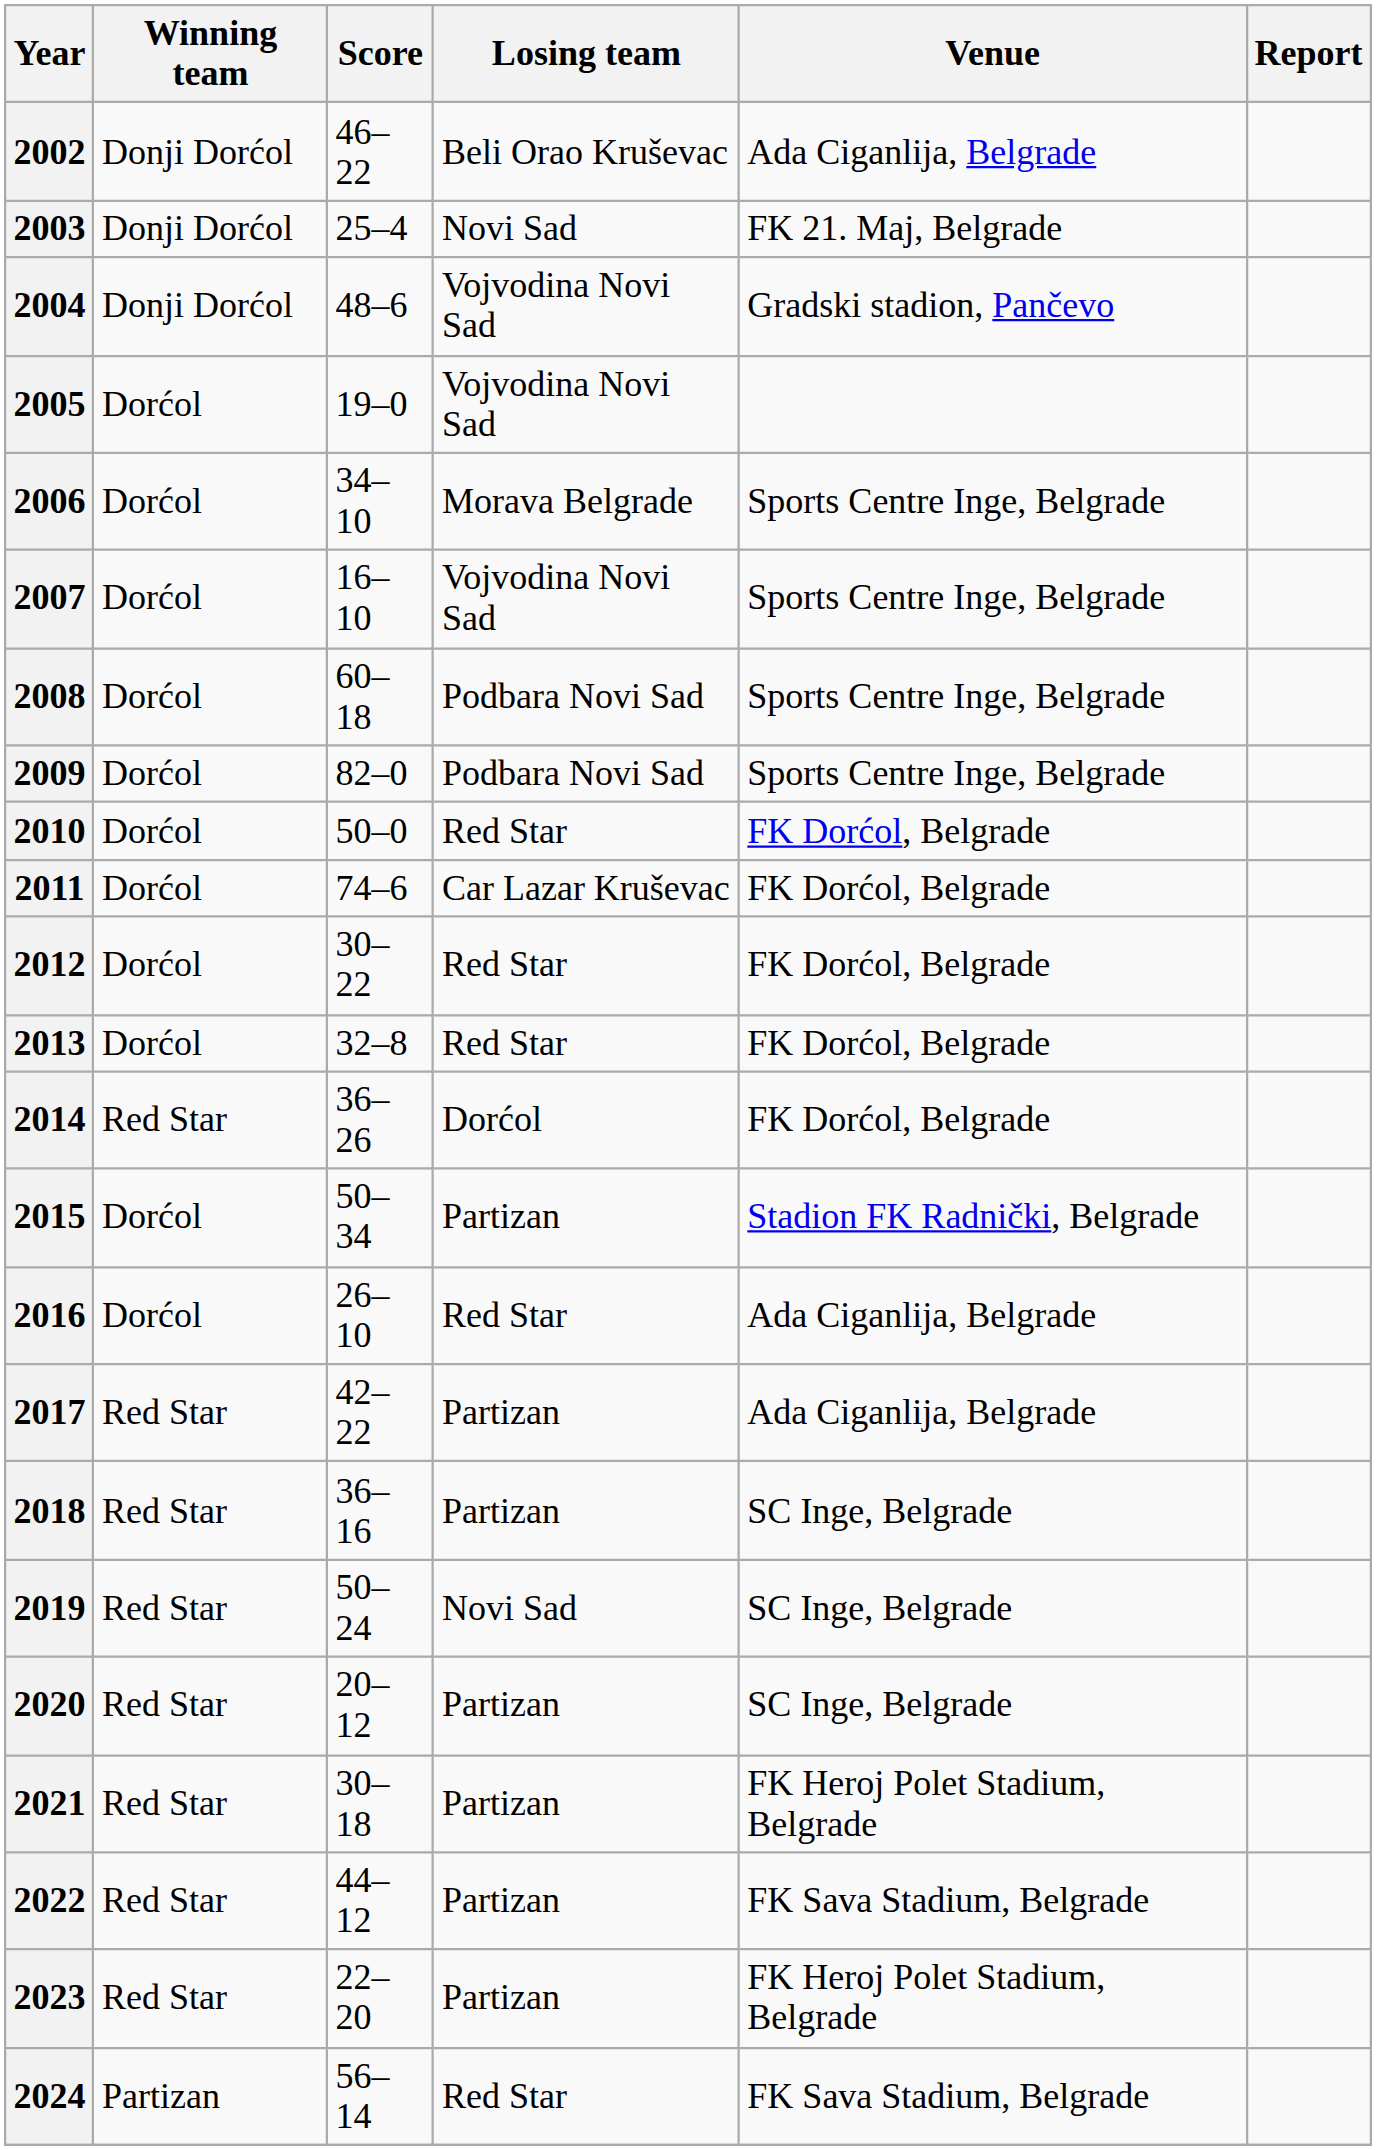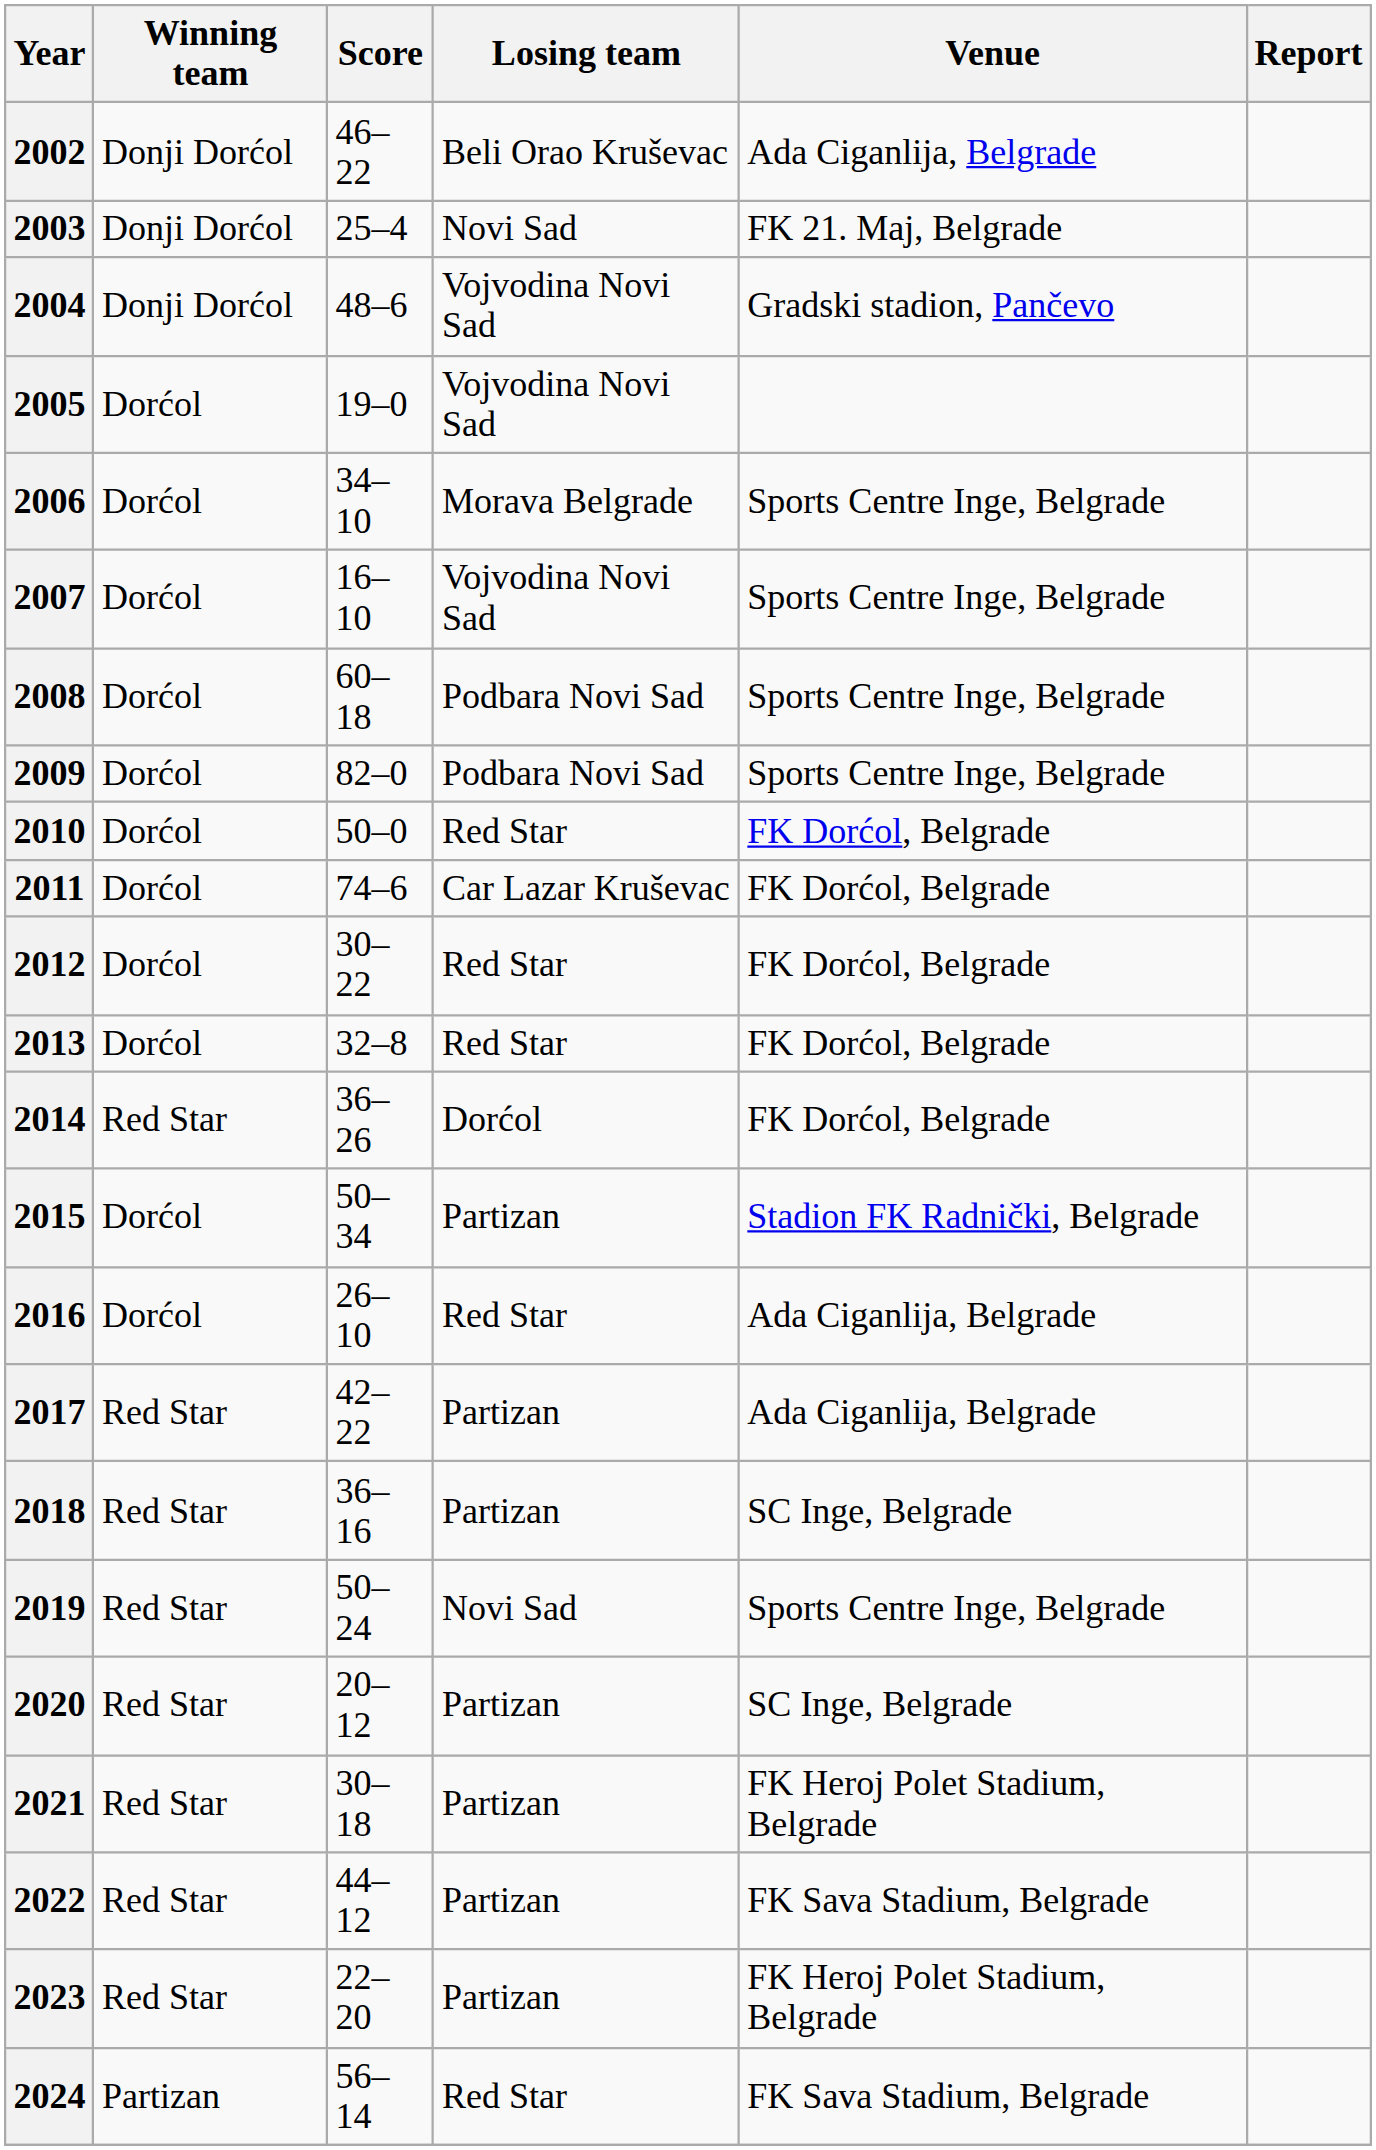2019 | Venue: SC Inge, Belgrade -> Sports Centre Inge, Belgrade
